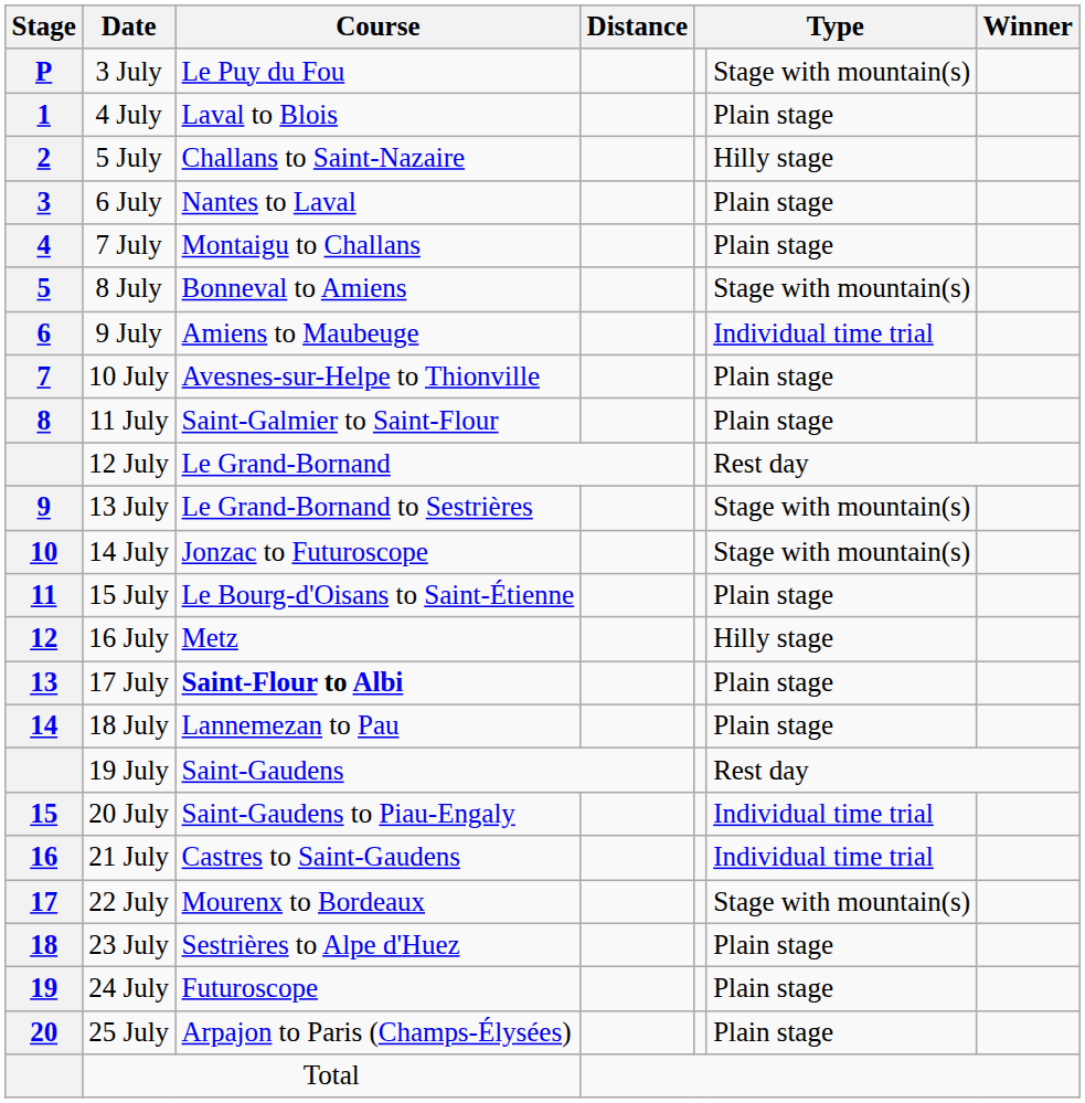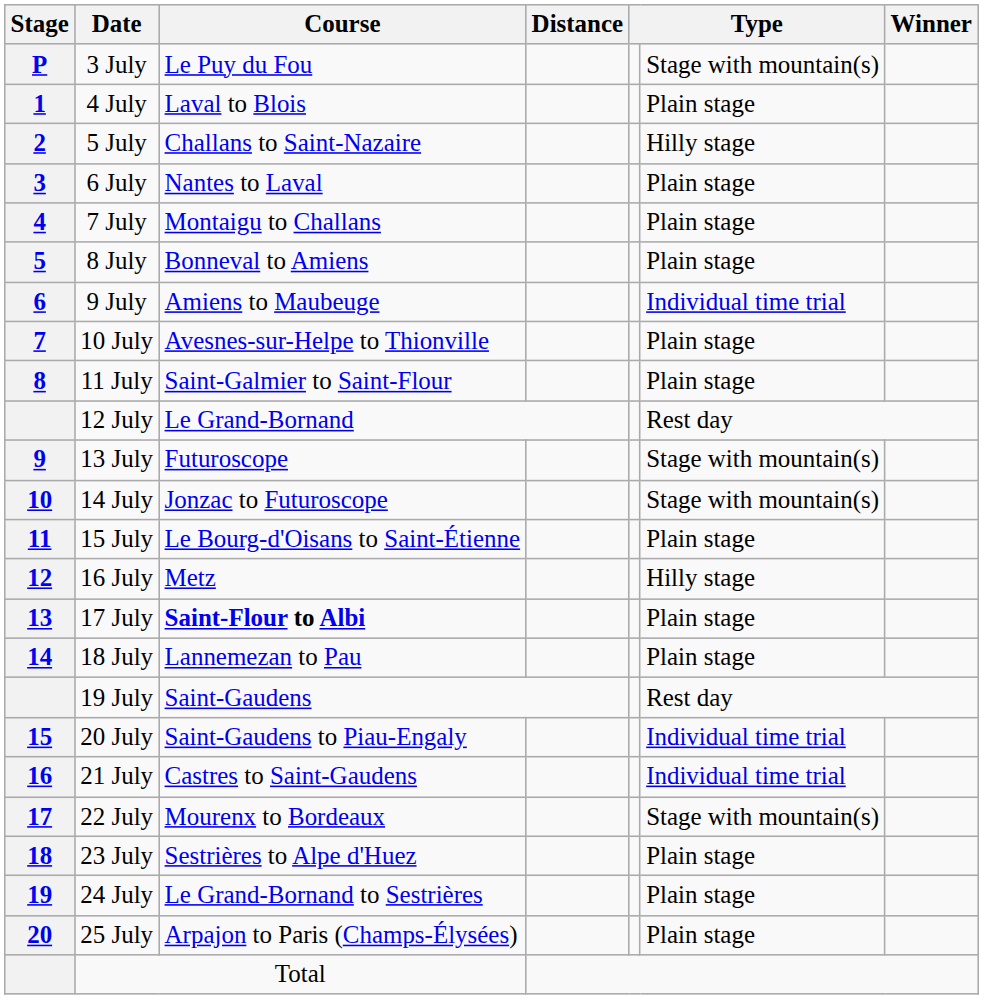8 July | column 6: Stage with mountain(s) -> Plain stage
13 July | Course: Le Grand-Bornand to Sestrières -> Futuroscope
24 July | Course: Futuroscope -> Le Grand-Bornand to Sestrières
